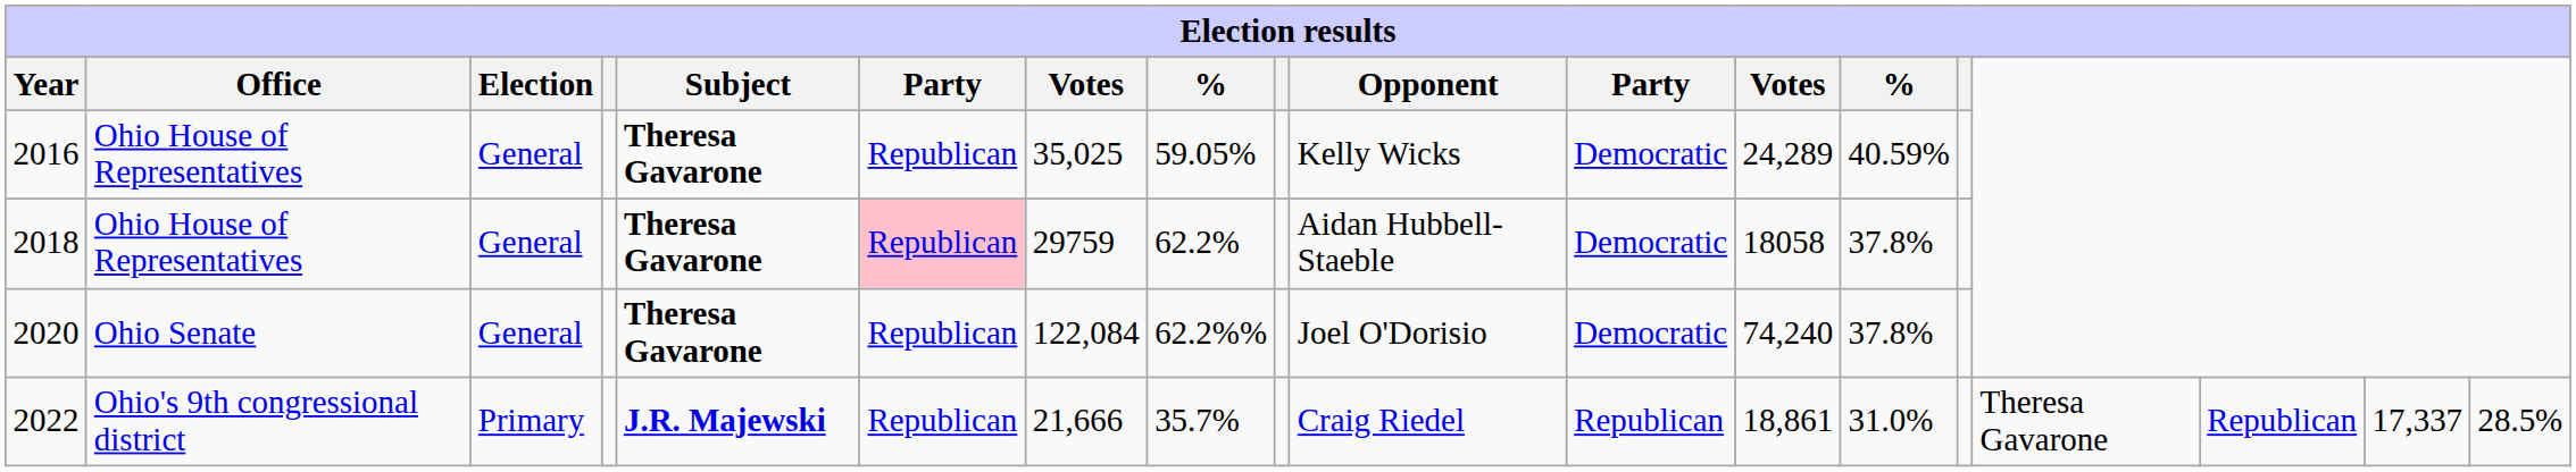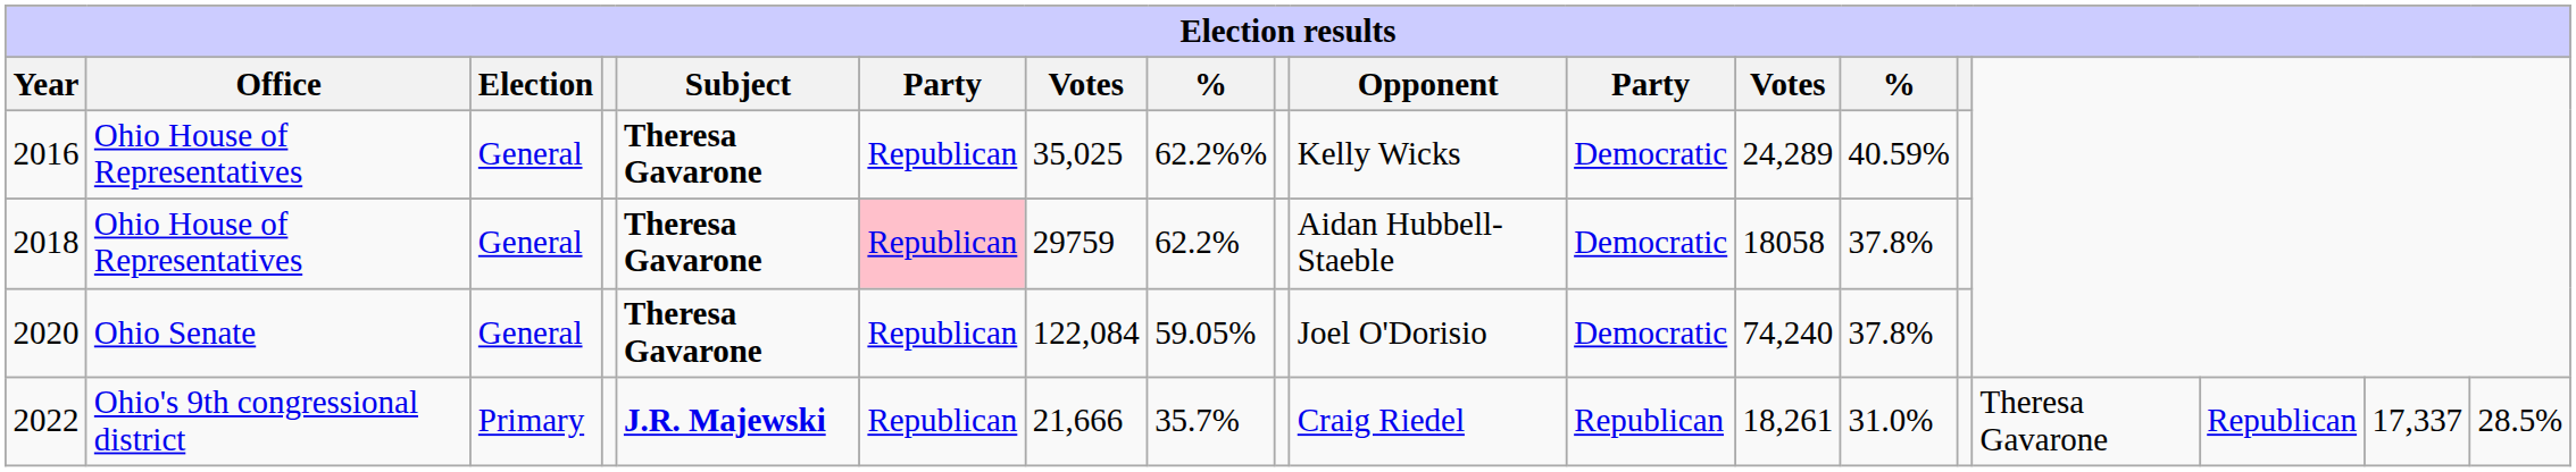2016 | column 8: 59.05% -> 62.2%%
2020 | column 8: 62.2%% -> 59.05%
2022 | column 12: 18,861 -> 18,261
